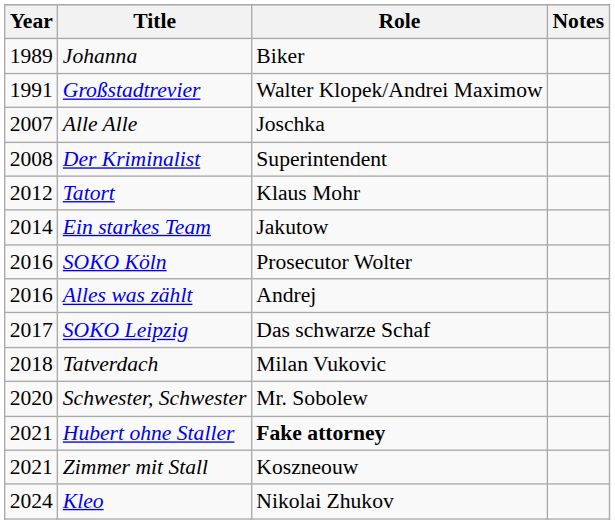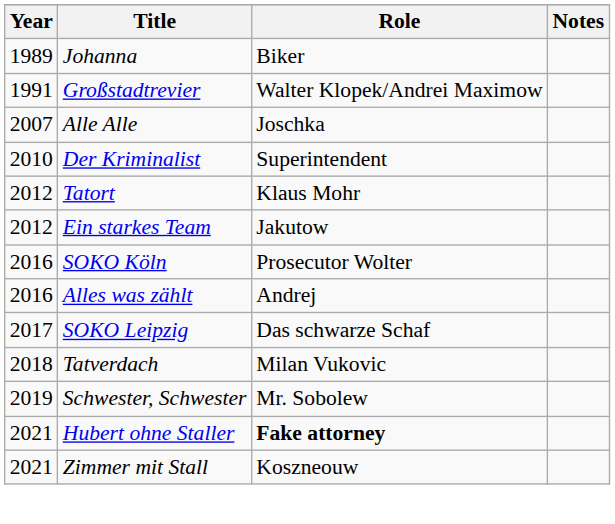Der Kriminalist | Year: 2008 -> 2010
Ein starkes Team | Year: 2014 -> 2012
Schwester, Schwester | Year: 2020 -> 2019
- row: 2024 | Kleo | Nikolai Zhukov
